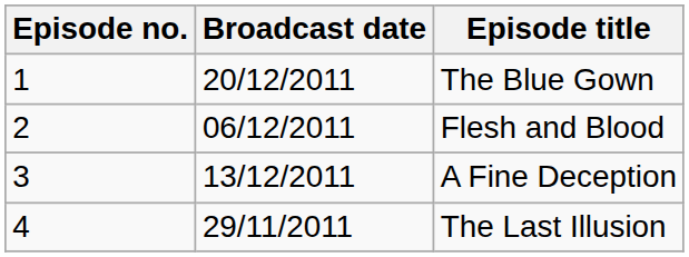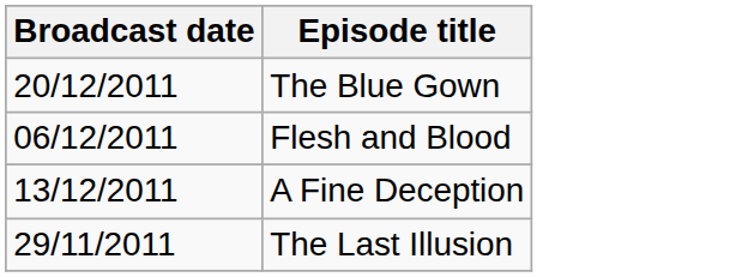- column: Episode no. | 1 | 2 | 3 | 4
